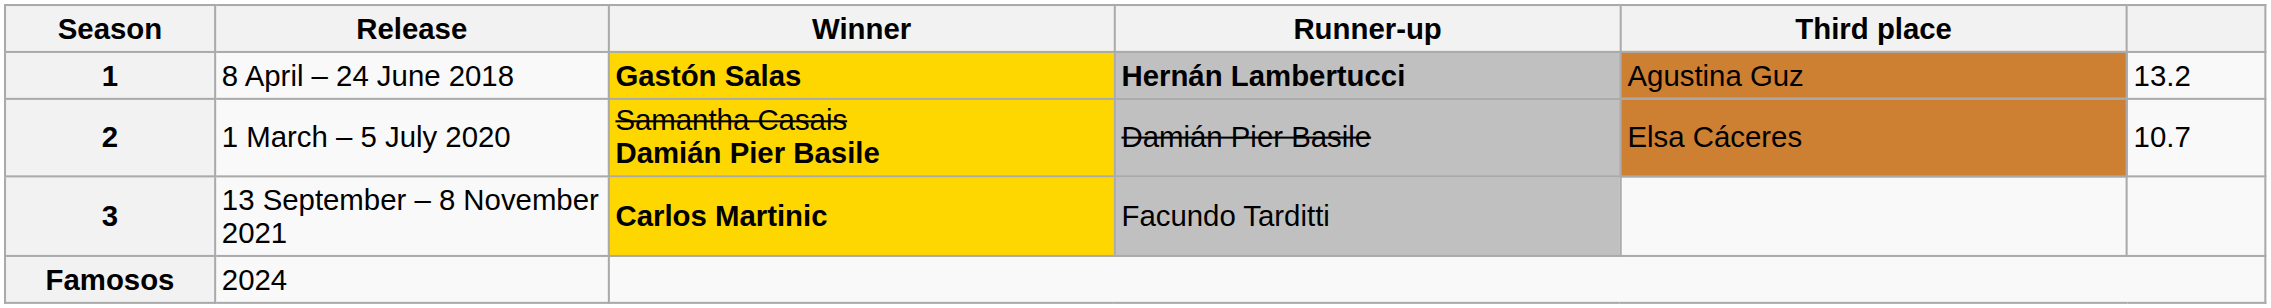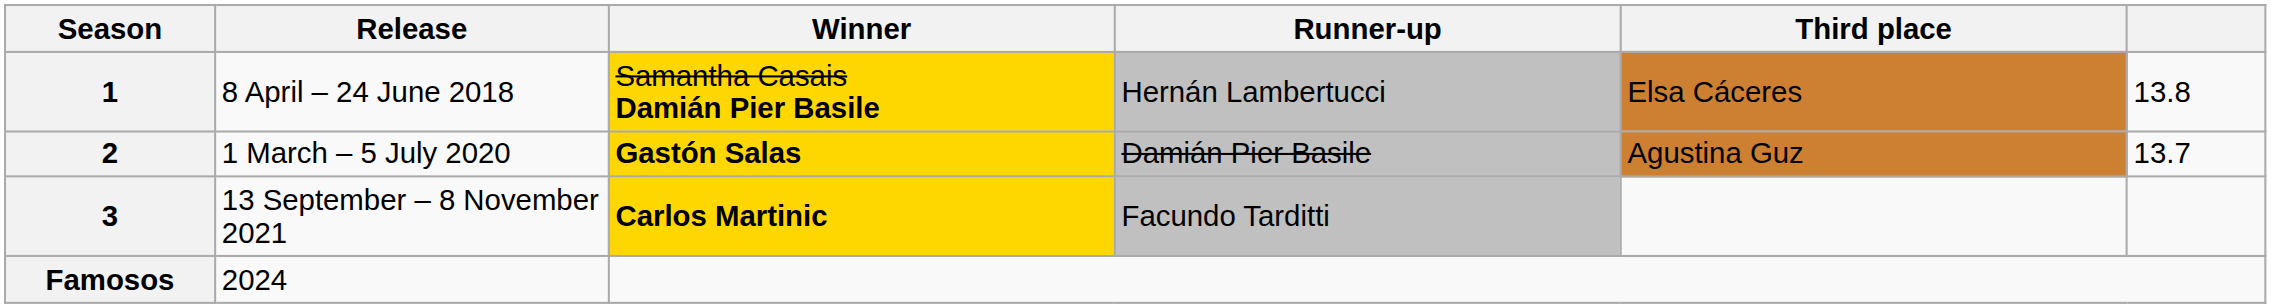1 | Winner: Gastón Salas -> Samantha Casais Damián Pier Basile
1 | Runner-up: bold -> normal
1 | Third place: Agustina Guz -> Elsa Cáceres
1 | column 6: 13.2 -> 13.8
2 | Winner: Samantha Casais Damián Pier Basile -> Gastón Salas
2 | Third place: Elsa Cáceres -> Agustina Guz
2 | column 6: 10.7 -> 13.7
